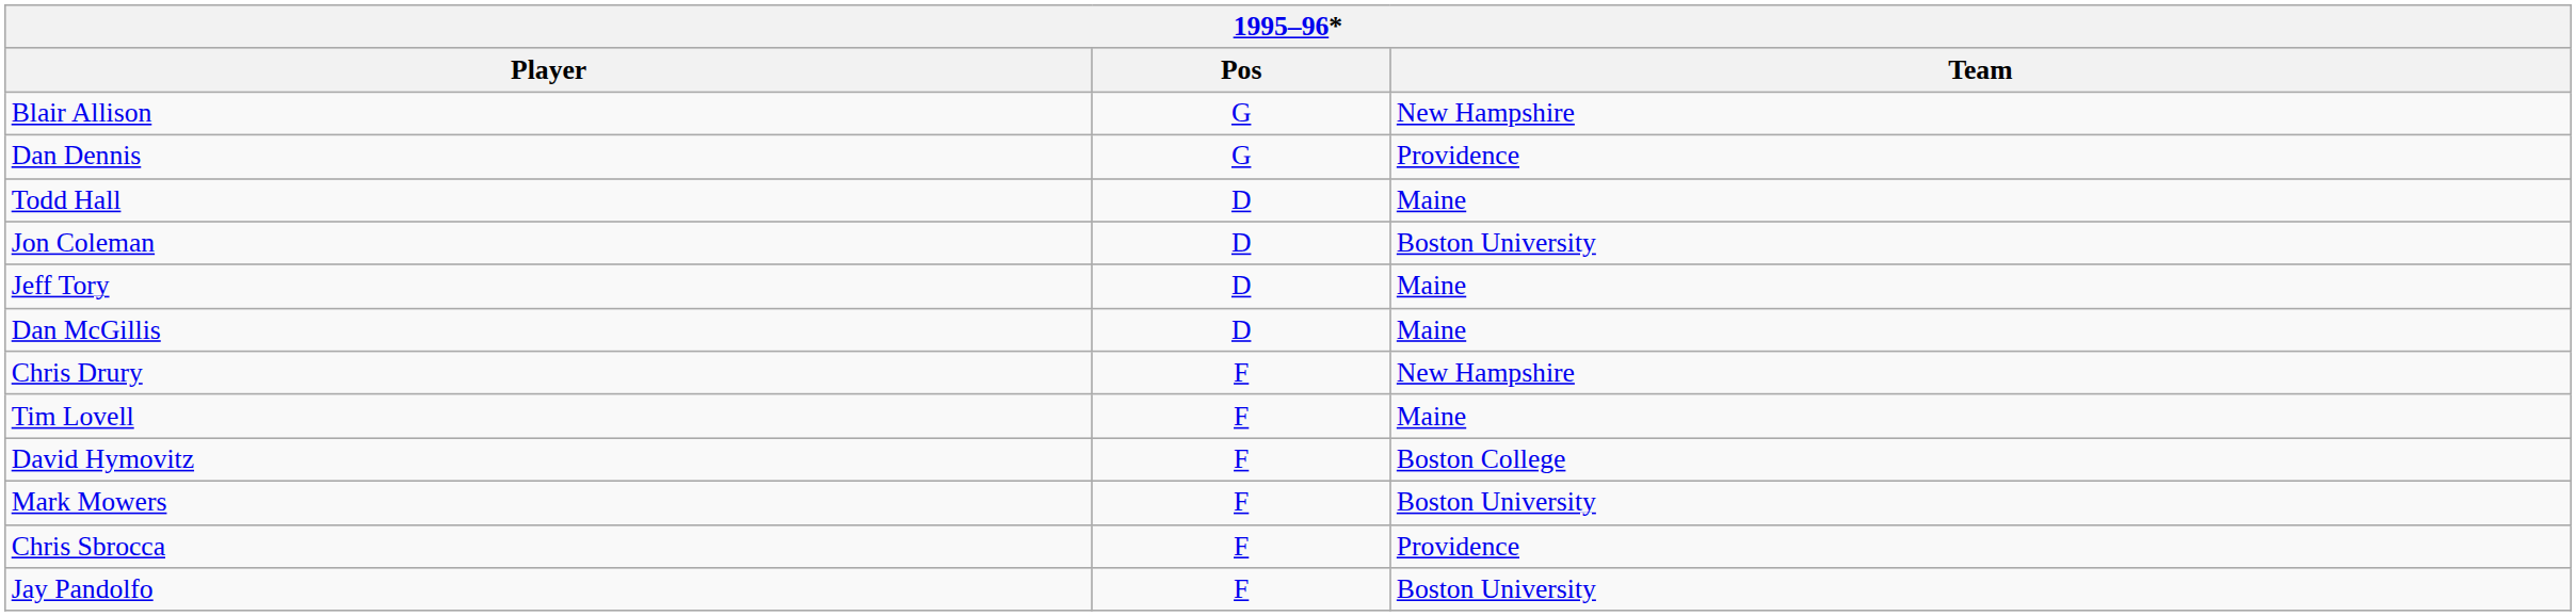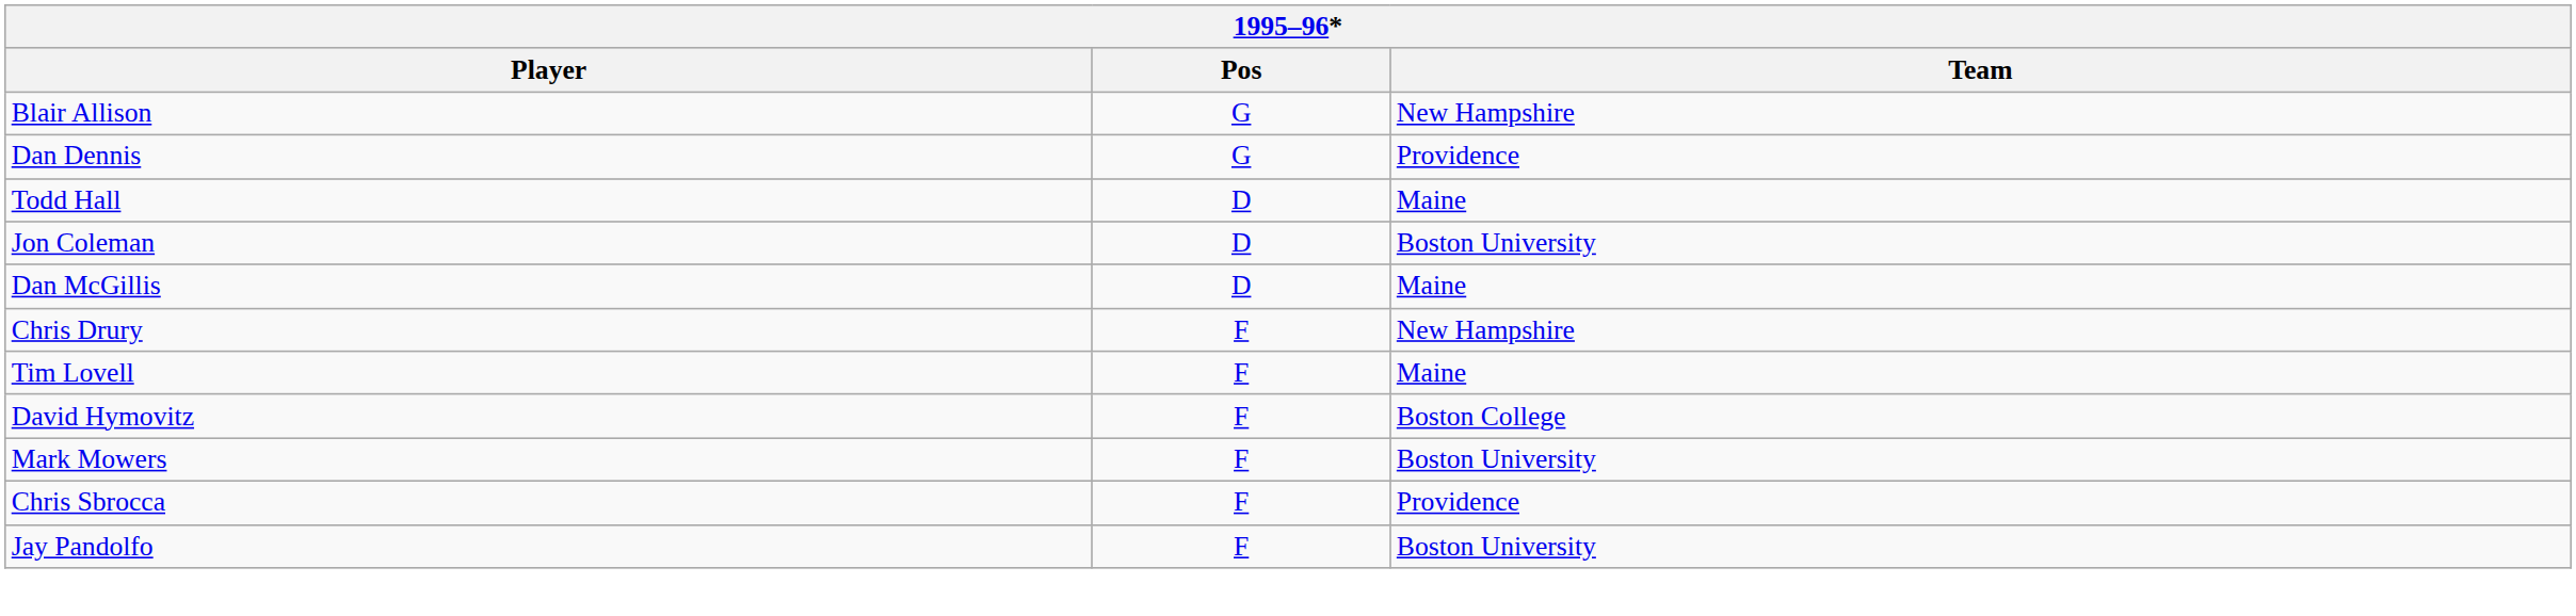- row: Jeff Tory | D | Maine
